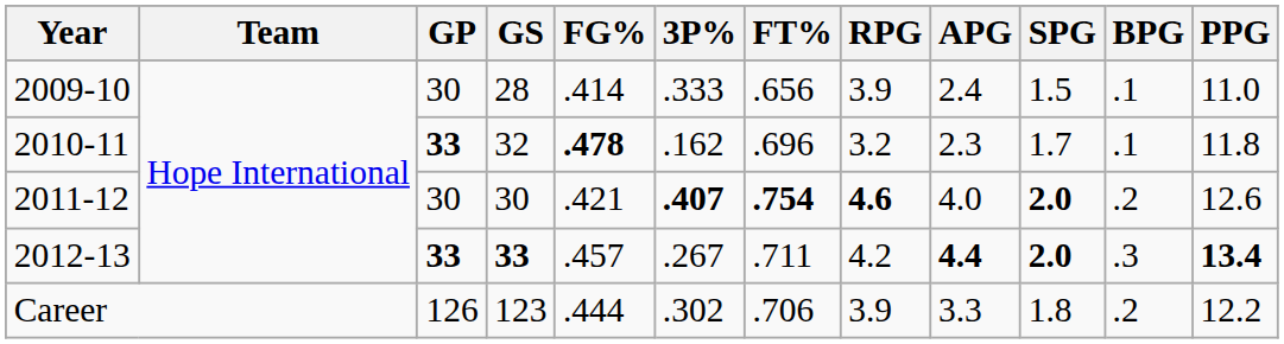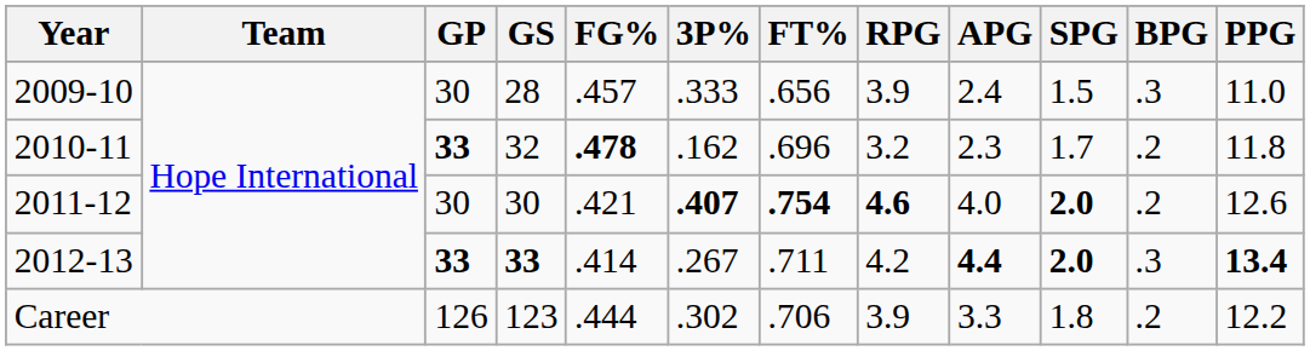2009-10 | FG%: .414 -> .457
2009-10 | BPG: .1 -> .3
2010-11 | BPG: .1 -> .2
2012-13 | FG%: .457 -> .414
